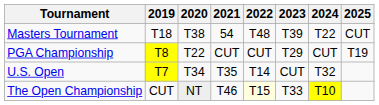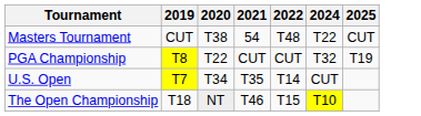- column: 2023 | T39 | T29 | CUT | T33
Masters Tournament | 2019: T18 -> CUT
PGA Championship | 2024: CUT -> T32
U.S. Open | 2024: T32 -> CUT
The Open Championship | 2019: CUT -> T18
The Open Championship | 2022: lightyellow background -> no background
